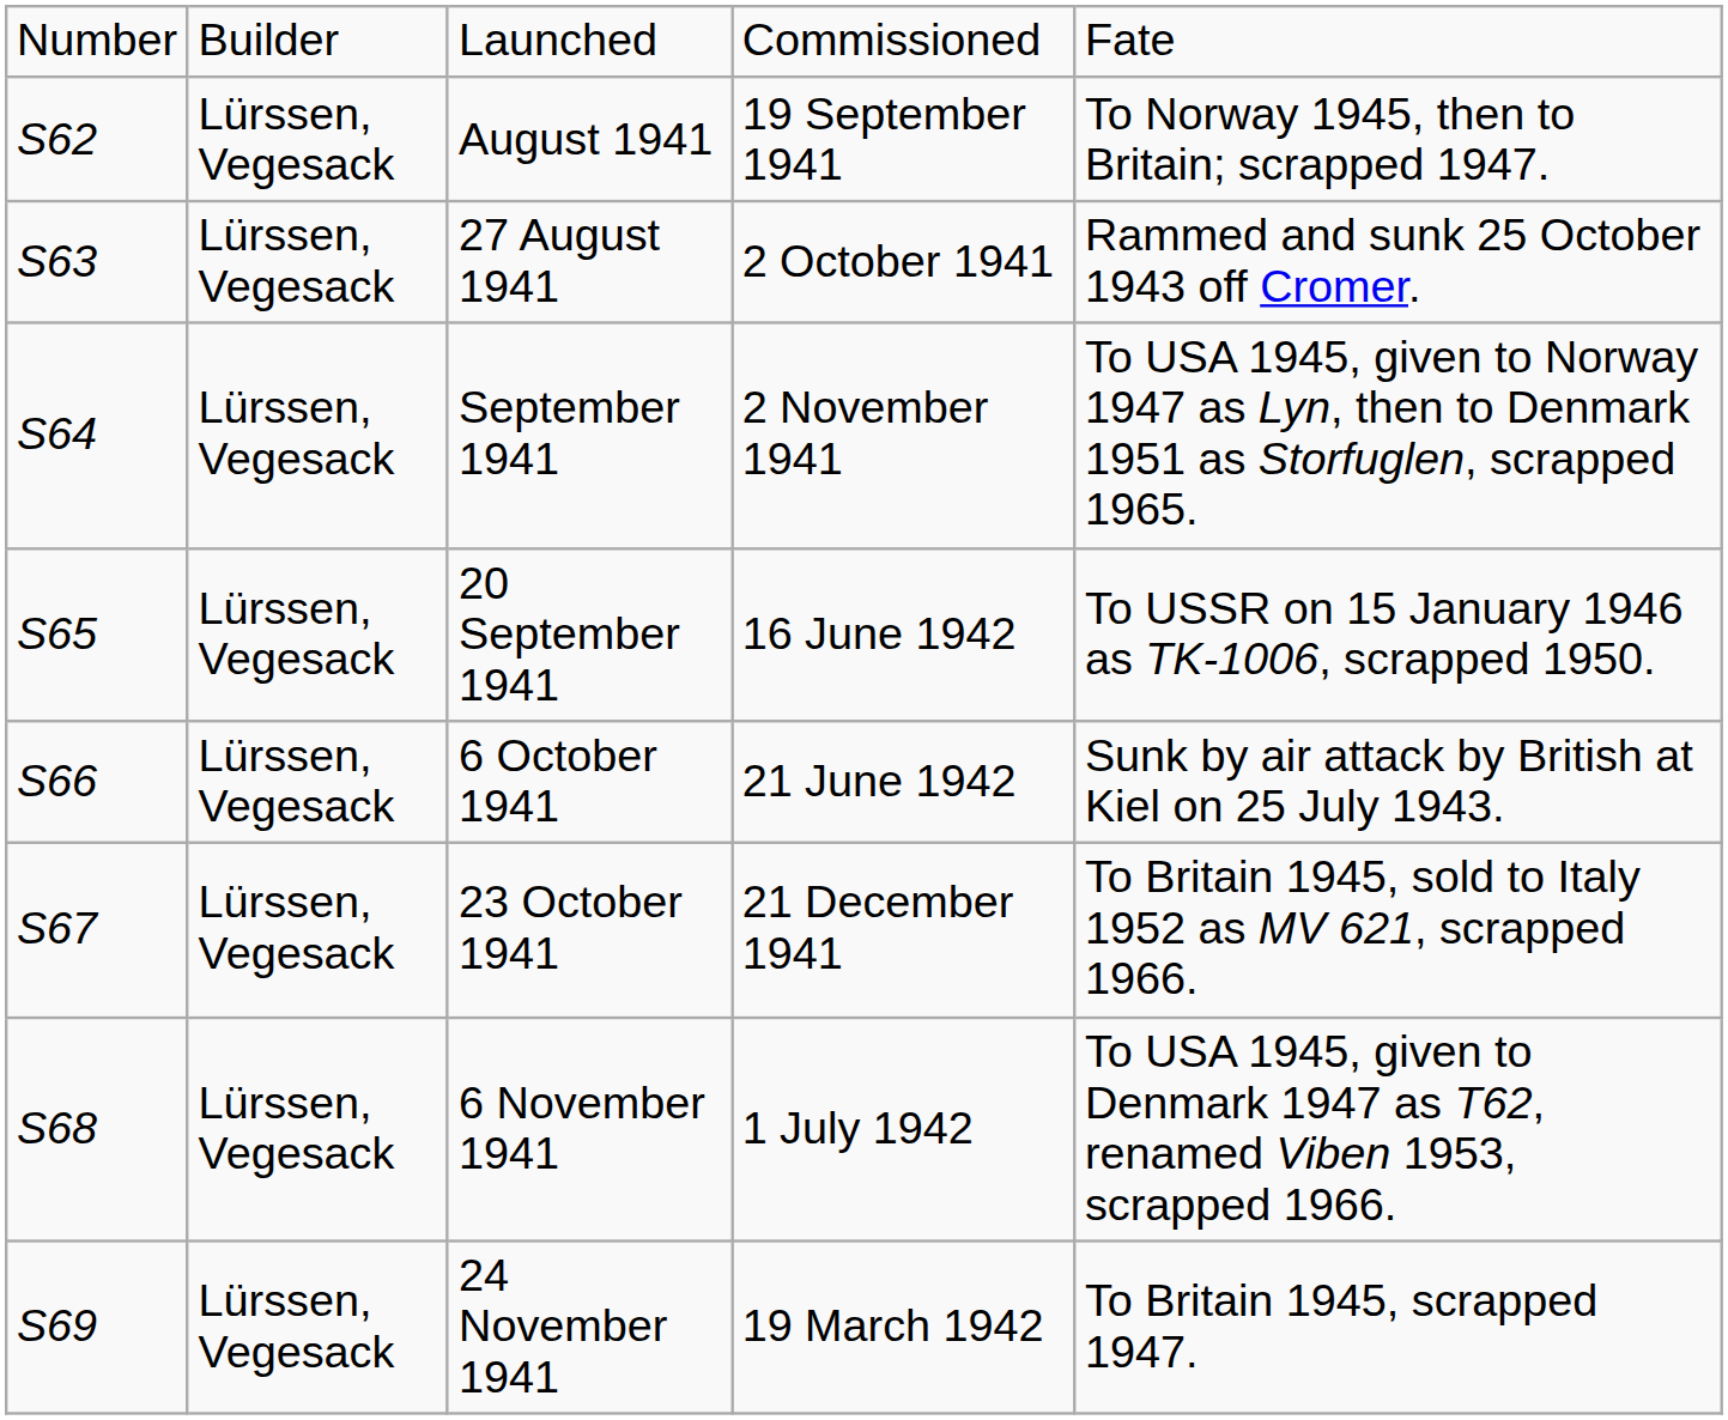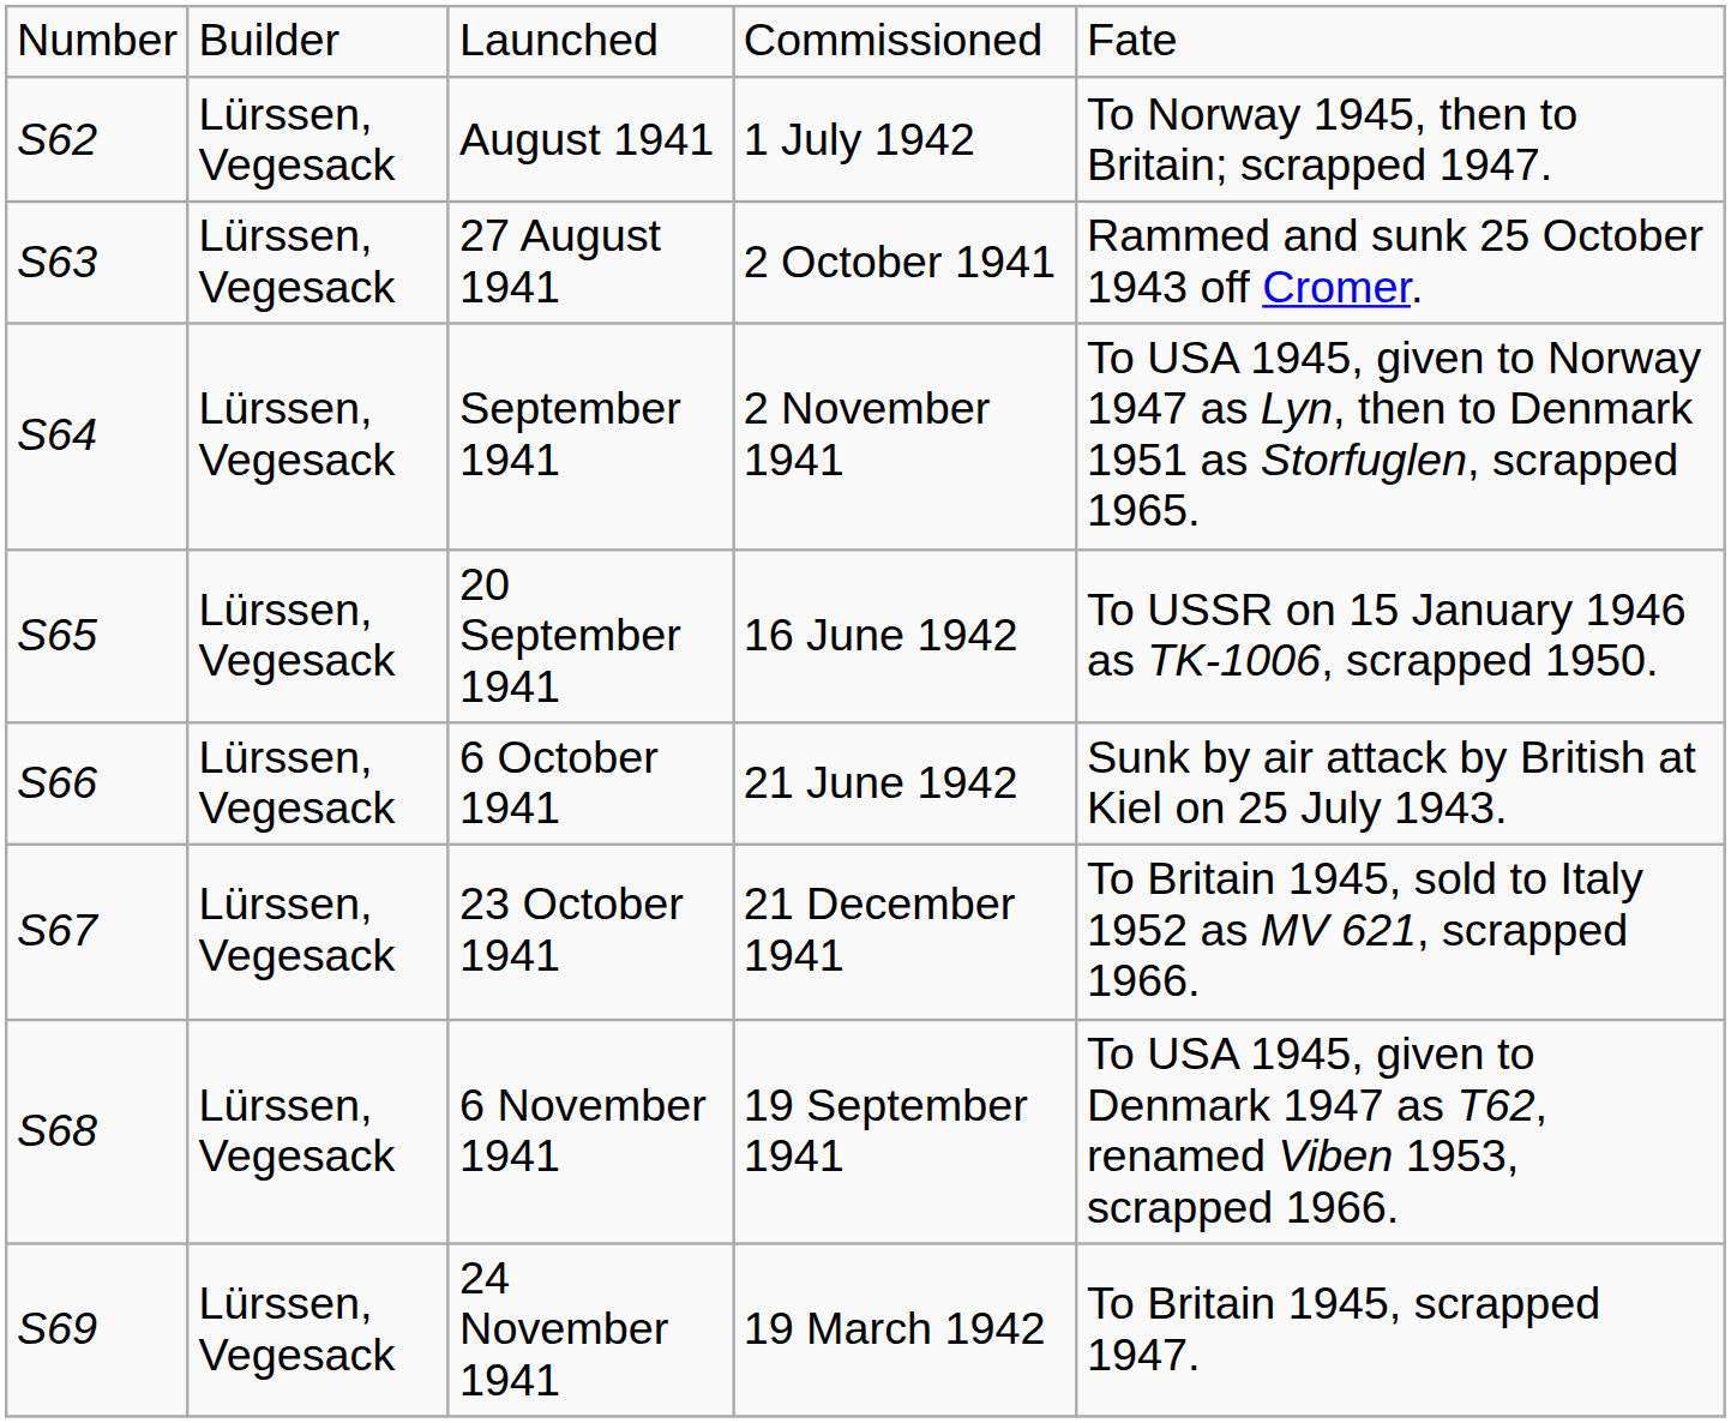August 1941 | column 4: 19 September 1941 -> 1 July 1942
6 November 1941 | column 4: 1 July 1942 -> 19 September 1941
